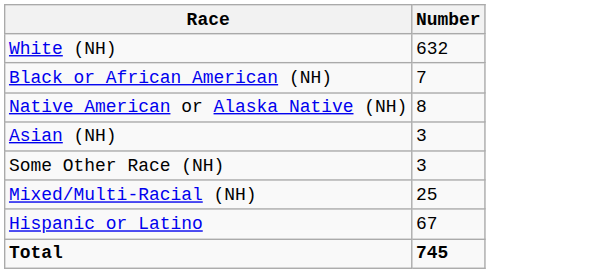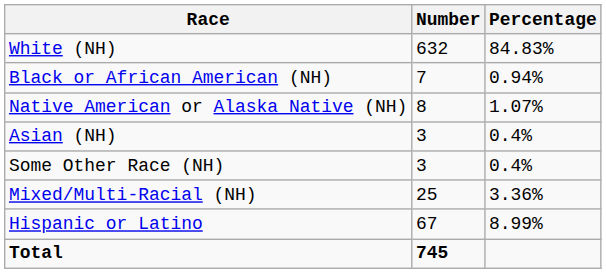+ column: Percentage | 84.83% | 0.94% | 1.07% | 0.4% | 0.4% | 3.36% | 8.99%
